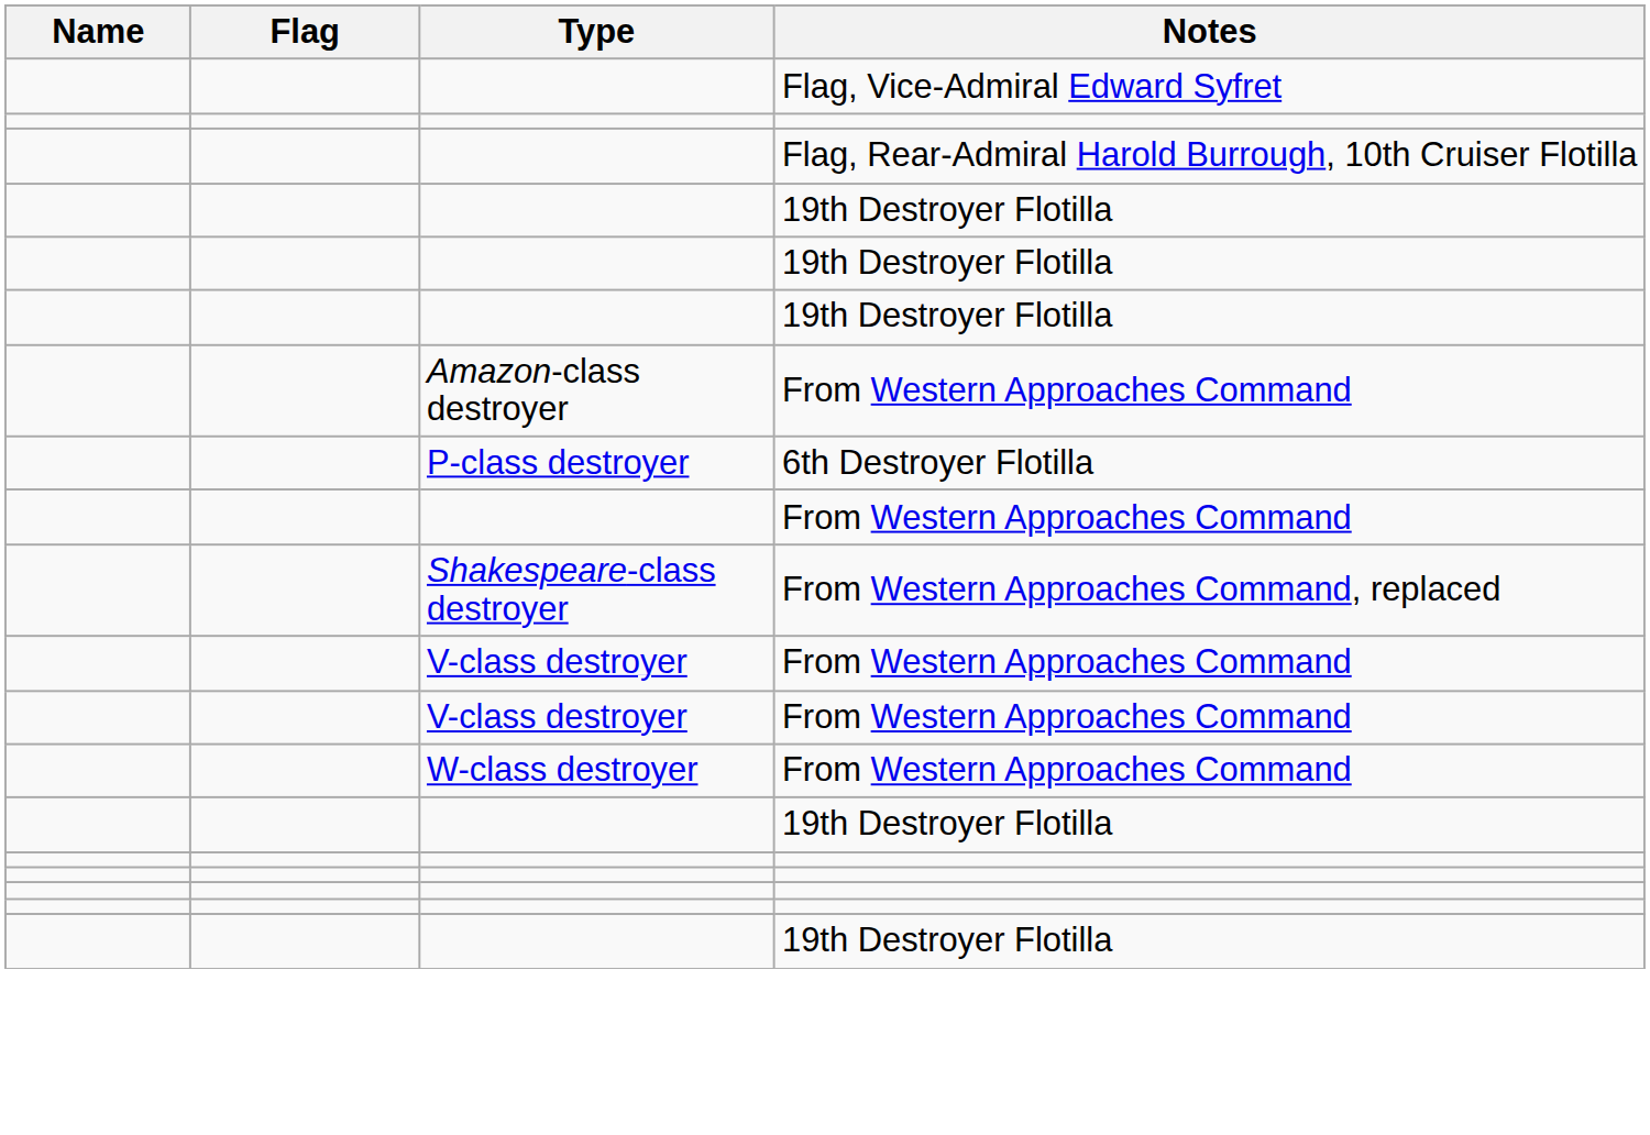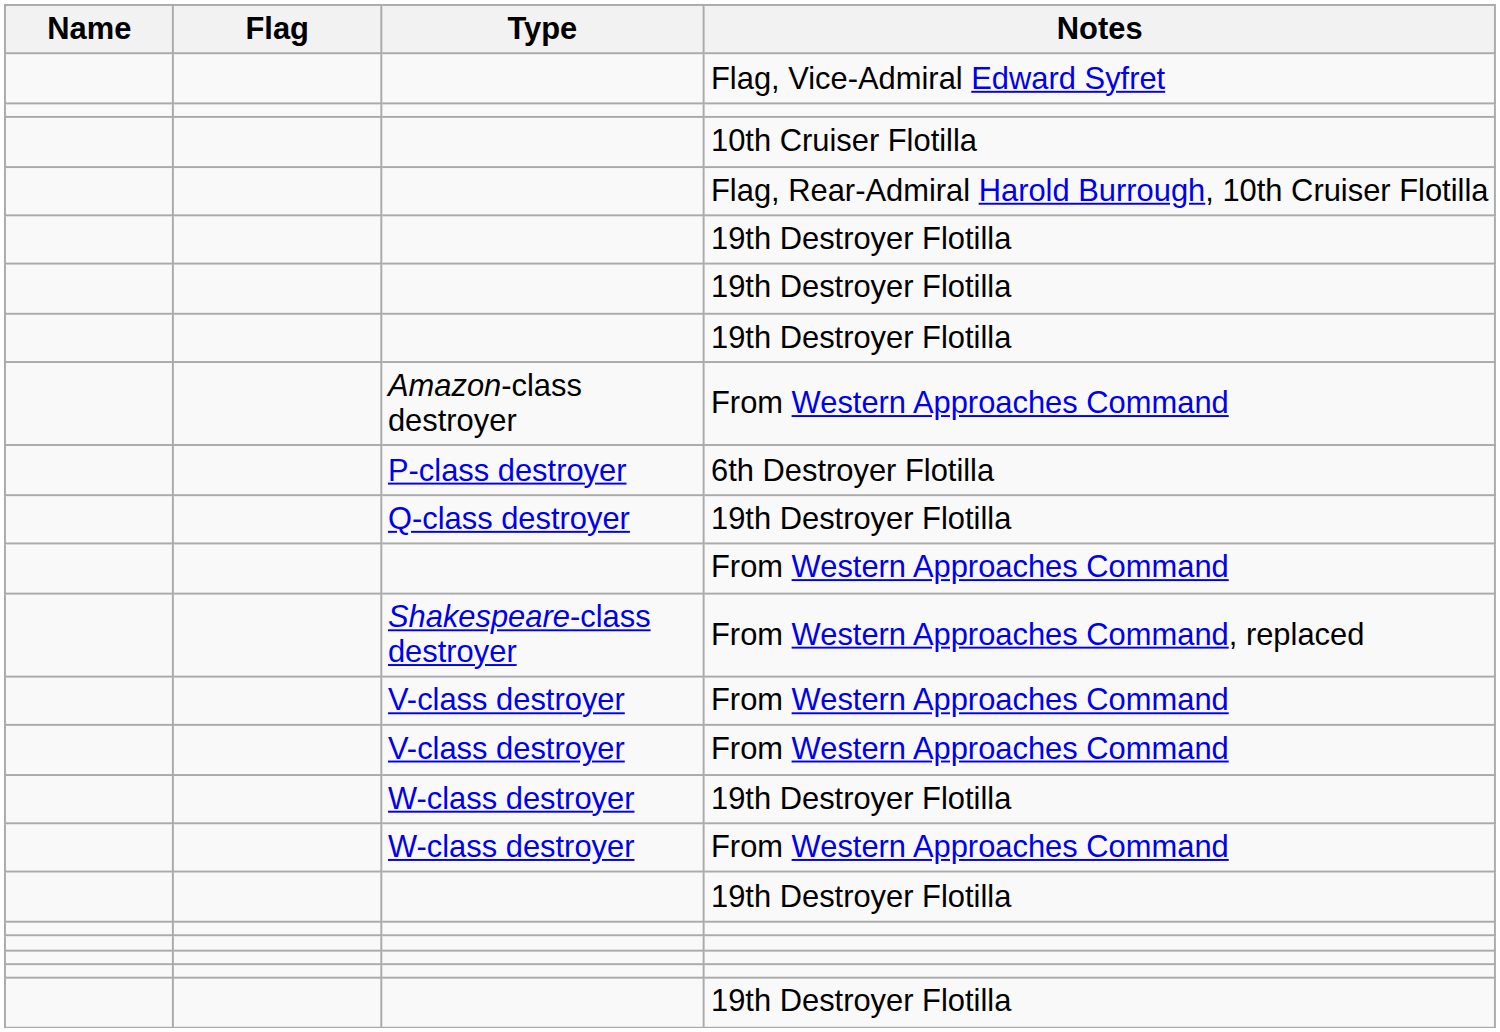+ row: 10th Cruiser Flotilla
+ row: Q-class destroyer | 19th Destroyer Flotilla
+ row: W-class destroyer | 19th Destroyer Flotilla
